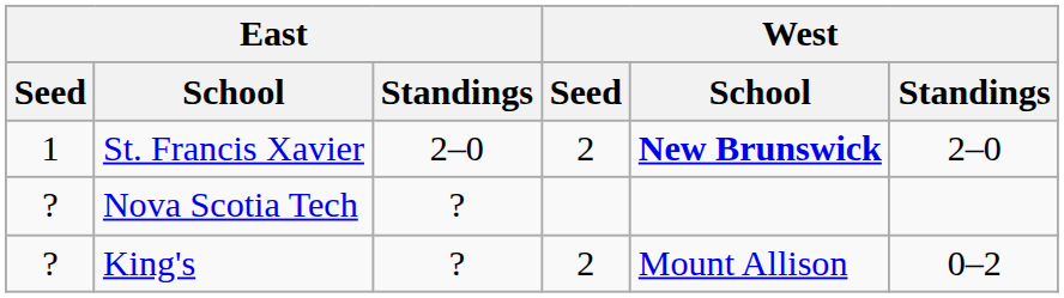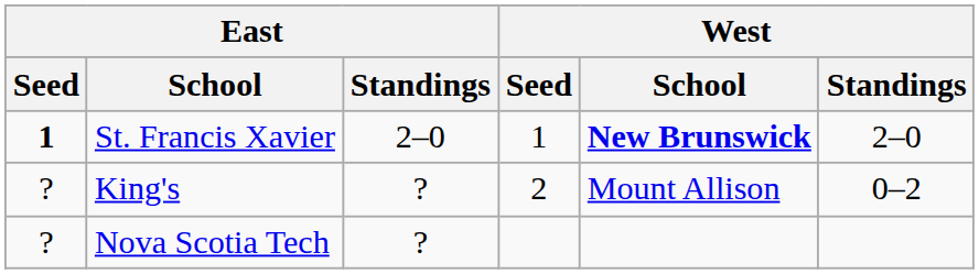St. Francis Xavier | East / Seed: normal -> bold
St. Francis Xavier | West / Seed: 2 -> 1
rows swapped: King's <-> Nova Scotia Tech
